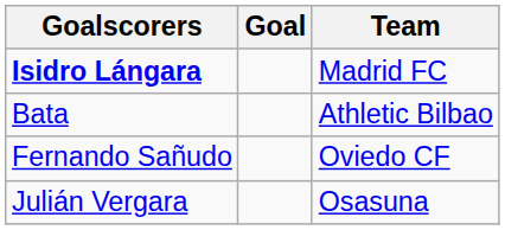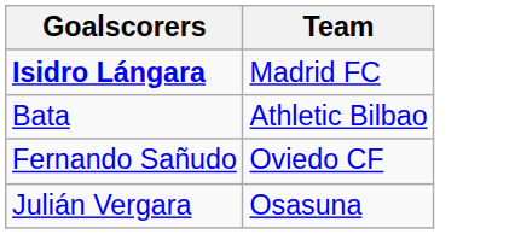- column: Goal
